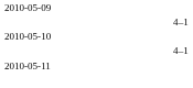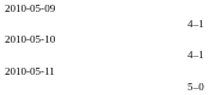+ row: 5–0
